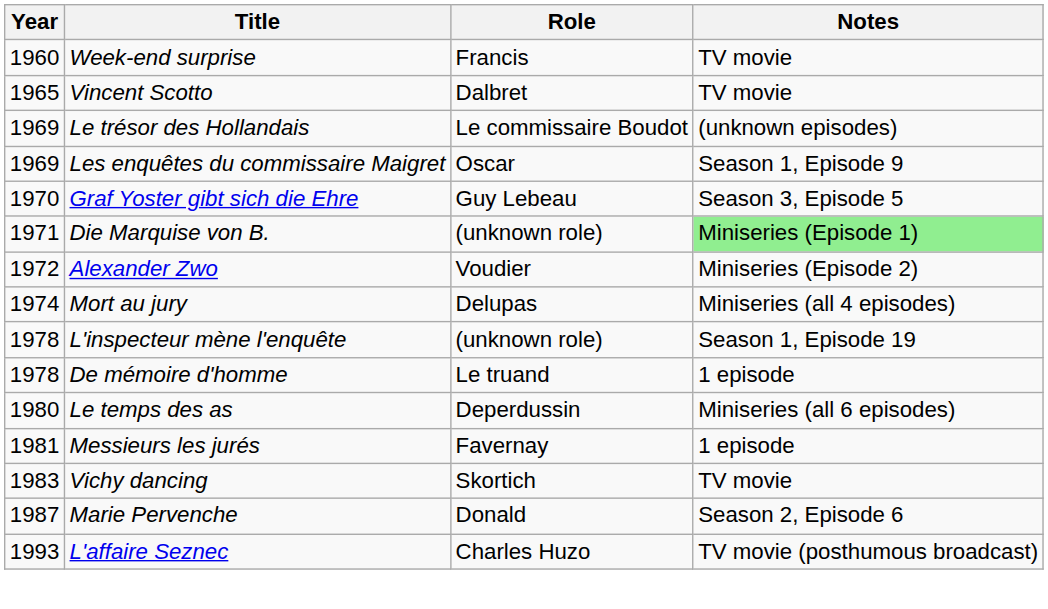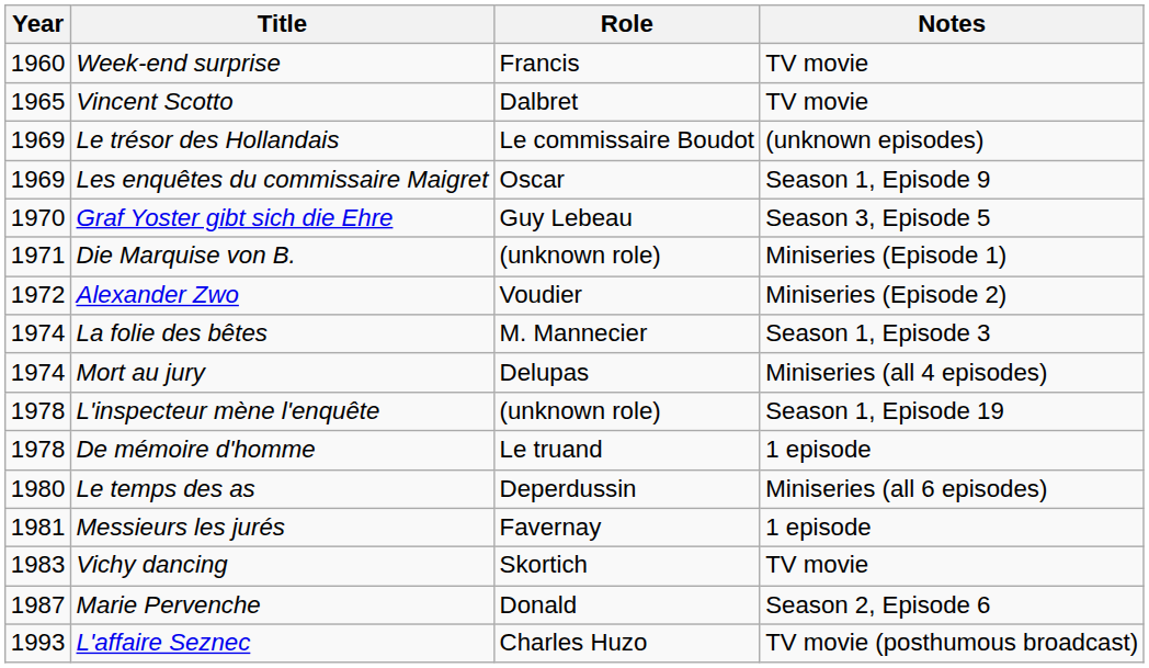Die Marquise von B. | Notes: lightgreen background -> no background
+ row: 1974 | La folie des bêtes | M. Mannecier | Season 1, Episode 3
